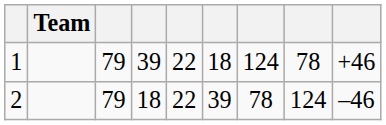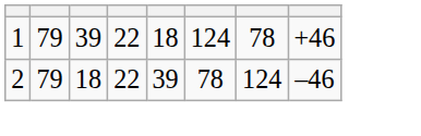- column: Team
